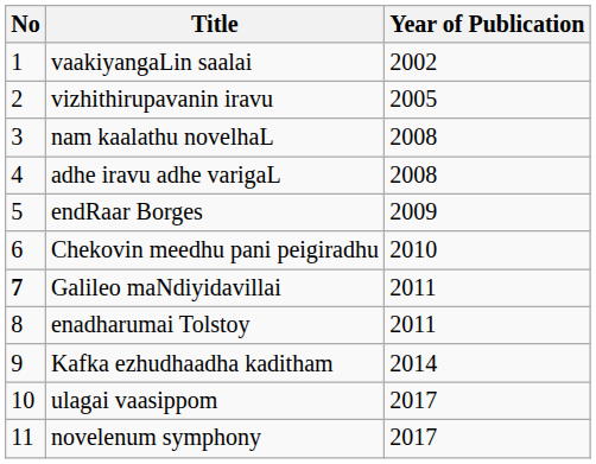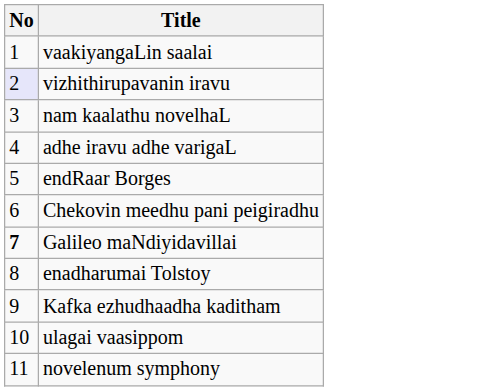- column: Year of Publication | 2002 | 2005 | 2008 | 2008 | 2009 | 2010 | 2011 | 2011 | 2014 | 2017 | 2017
vizhithirupavanin iravu | No: no background -> lavender background
